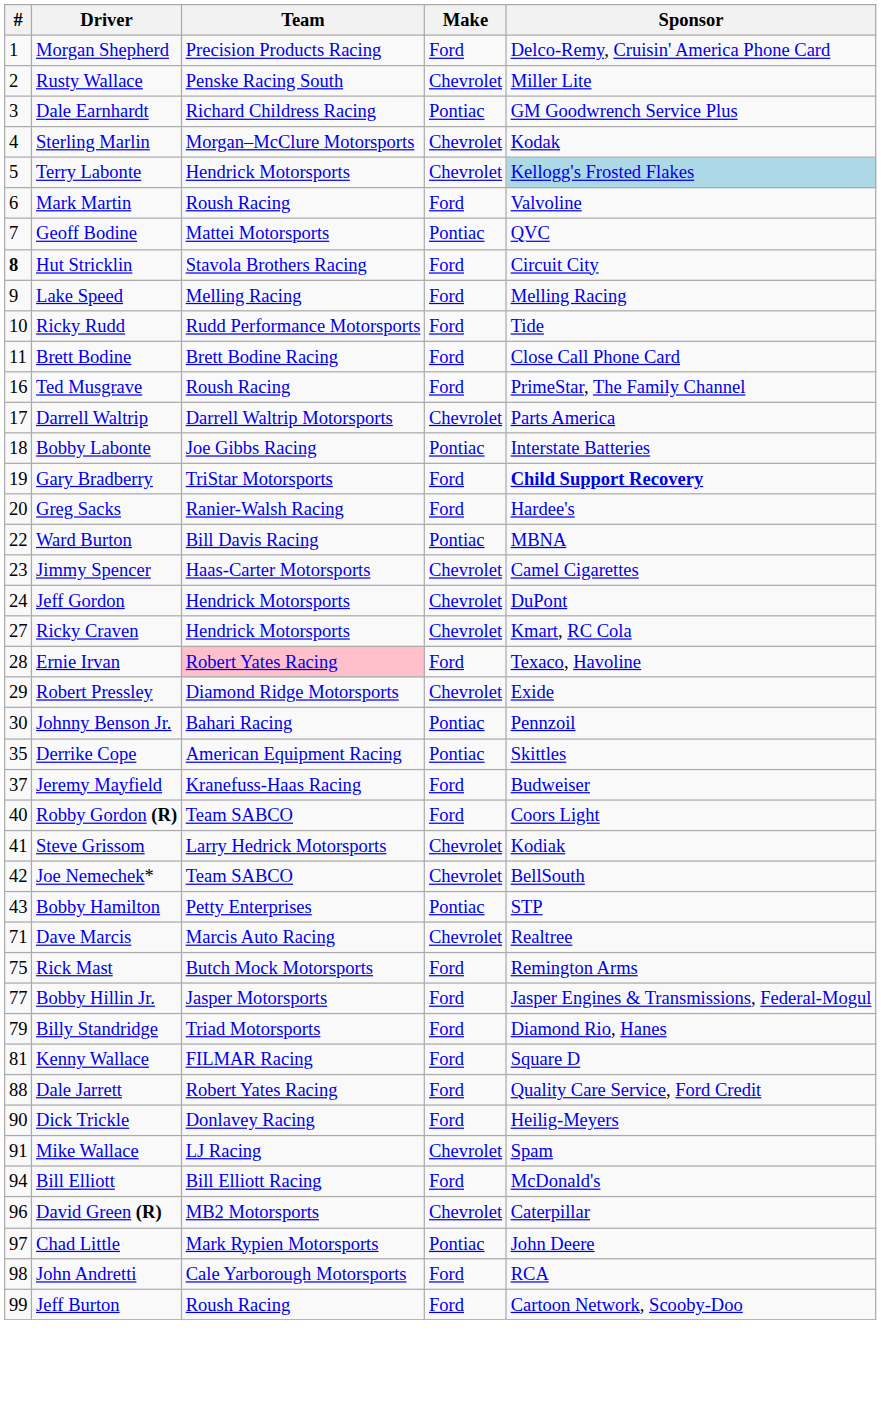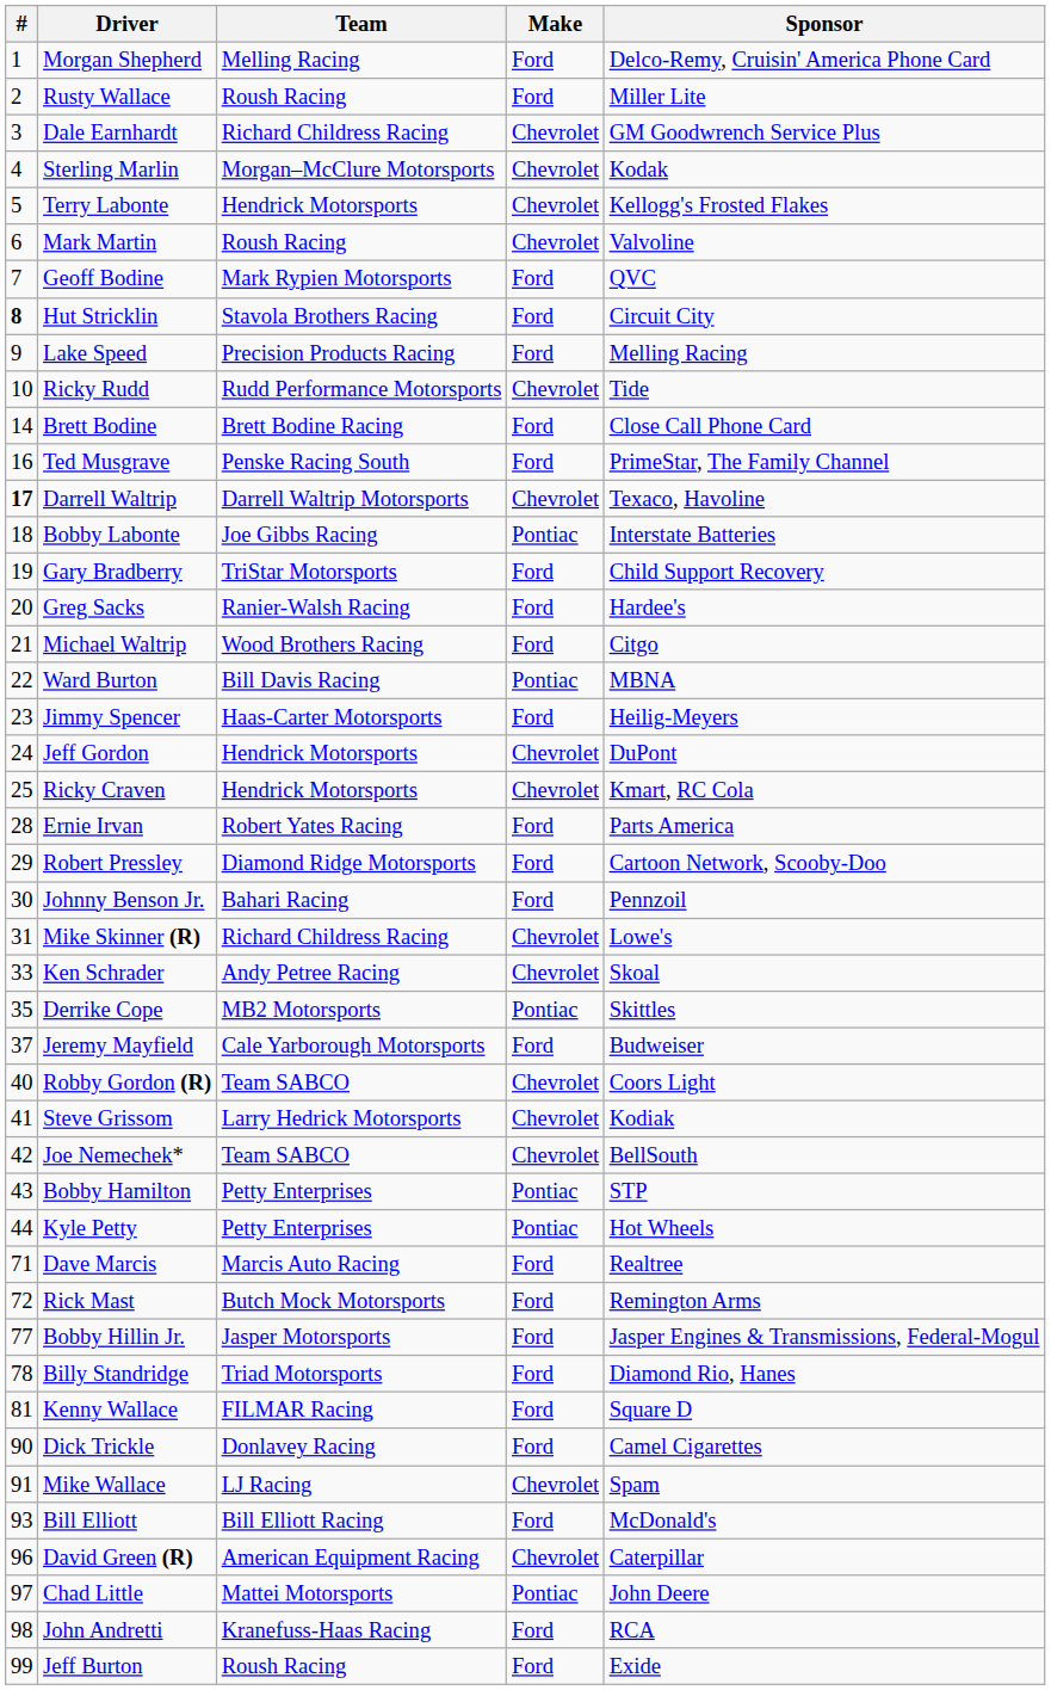Morgan Shepherd | Team: Precision Products Racing -> Melling Racing
Rusty Wallace | Team: Penske Racing South -> Roush Racing
Rusty Wallace | Make: Chevrolet -> Ford
Dale Earnhardt | Make: Pontiac -> Chevrolet
Terry Labonte | Sponsor: lightblue background -> no background
Mark Martin | Make: Ford -> Chevrolet
Geoff Bodine | Team: Mattei Motorsports -> Mark Rypien Motorsports
Geoff Bodine | Make: Pontiac -> Ford
Lake Speed | Team: Melling Racing -> Precision Products Racing
Ricky Rudd | Make: Ford -> Chevrolet
Brett Bodine | #: 11 -> 14
Ted Musgrave | Team: Roush Racing -> Penske Racing South
Darrell Waltrip | #: normal -> bold
Darrell Waltrip | Sponsor: Parts America -> Texaco, Havoline
Gary Bradberry | Sponsor: bold -> normal
+ row: 21 | Michael Waltrip | Wood Brothers Racing | Ford | Citgo
Jimmy Spencer | Make: Chevrolet -> Ford
Jimmy Spencer | Sponsor: Camel Cigarettes -> Heilig-Meyers
Ricky Craven | #: 27 -> 25
Ernie Irvan | Team: pink background -> no background
Ernie Irvan | Sponsor: Texaco, Havoline -> Parts America
Robert Pressley | Make: Chevrolet -> Ford
Robert Pressley | Sponsor: Exide -> Cartoon Network, Scooby-Doo
Johnny Benson Jr. | Make: Pontiac -> Ford
+ row: 31 | Mike Skinner (R) | Richard Childress Racing | Chevrolet | Lowe's
+ row: 33 | Ken Schrader | Andy Petree Racing | Chevrolet | Skoal
Derrike Cope | Team: American Equipment Racing -> MB2 Motorsports
Jeremy Mayfield | Team: Kranefuss-Haas Racing -> Cale Yarborough Motorsports
Robby Gordon (R) | Make: Ford -> Chevrolet
+ row: 44 | Kyle Petty | Petty Enterprises | Pontiac | Hot Wheels
Dave Marcis | Make: Chevrolet -> Ford
Rick Mast | #: 75 -> 72
Billy Standridge | #: 79 -> 78
- row: 88 | Dale Jarrett | Robert Yates Racing | Ford | Quality Care Service, Ford Credit
Dick Trickle | Sponsor: Heilig-Meyers -> Camel Cigarettes
Bill Elliott | #: 94 -> 93
David Green (R) | Team: MB2 Motorsports -> American Equipment Racing
Chad Little | Team: Mark Rypien Motorsports -> Mattei Motorsports
John Andretti | Team: Cale Yarborough Motorsports -> Kranefuss-Haas Racing
Jeff Burton | Sponsor: Cartoon Network, Scooby-Doo -> Exide
